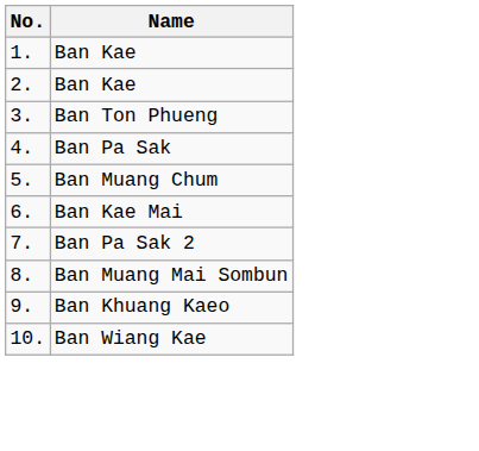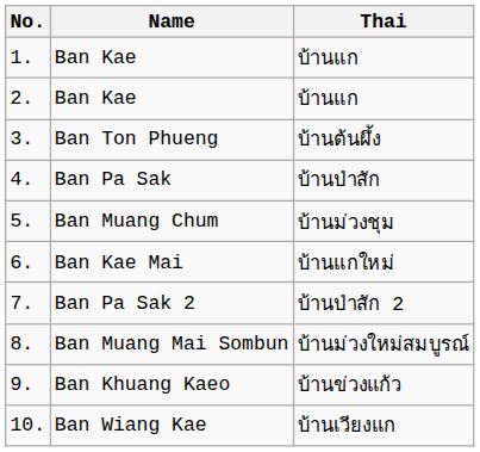+ column: Thai | บ้านแก | บ้านแก | บ้านต้นผึ้ง | บ้านป่าสัก | บ้านม่วงชุม | บ้านแกใหม่ | บ้านป่าสัก 2 | บ้านม่วงใหม่สมบูรณ์ | บ้านข่วงแก้ว | บ้านเวียงแก
